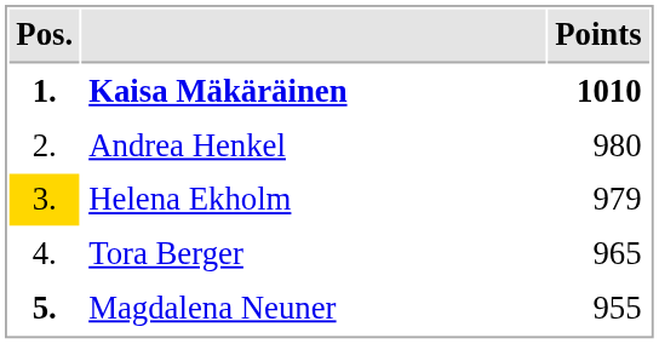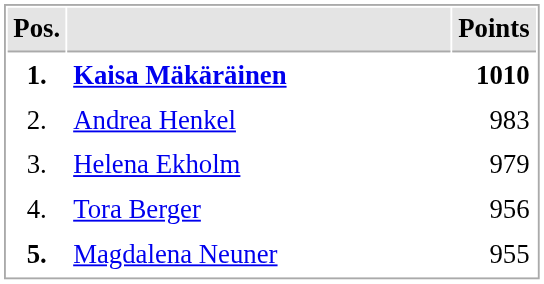Andrea Henkel | Points: 980 -> 983
Helena Ekholm | Pos.: gold background -> no background
Tora Berger | Points: 965 -> 956
